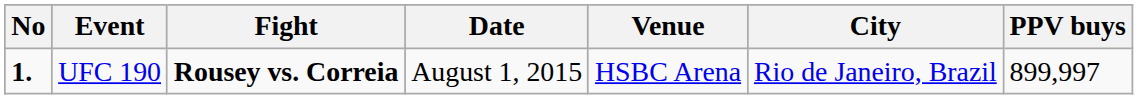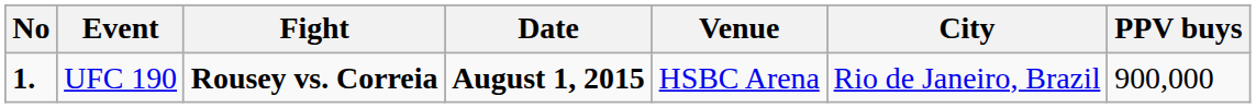UFC 190 | Date: normal -> bold
UFC 190 | PPV buys: 899,997 -> 900,000
